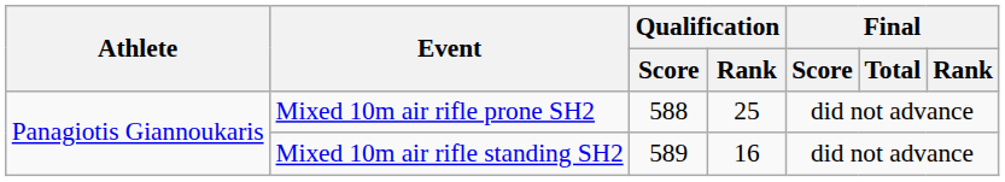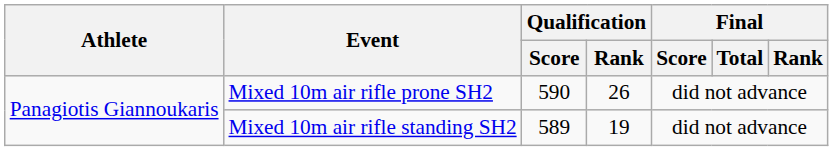Mixed 10m air rifle prone SH2 | Qualification / Score: 588 -> 590
Mixed 10m air rifle prone SH2 | Qualification / Rank: 25 -> 26
Mixed 10m air rifle standing SH2 | Qualification / Rank: 16 -> 19
